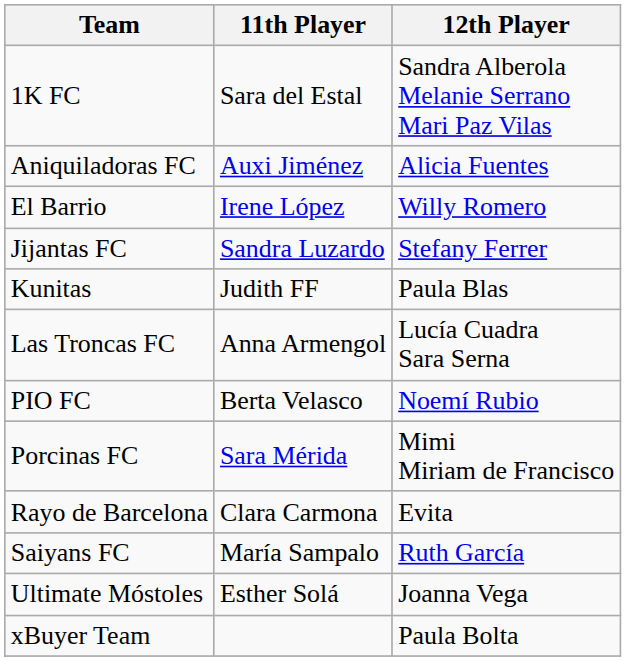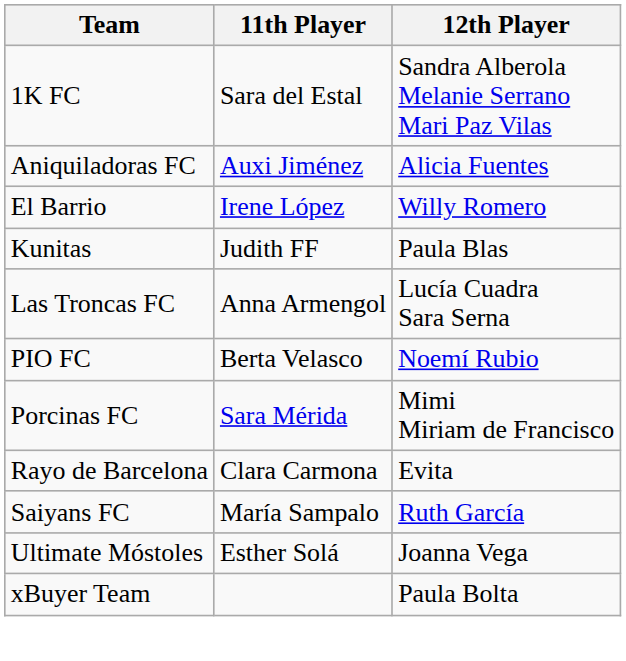- row: Jijantas FC | Sandra Luzardo | Stefany Ferrer
